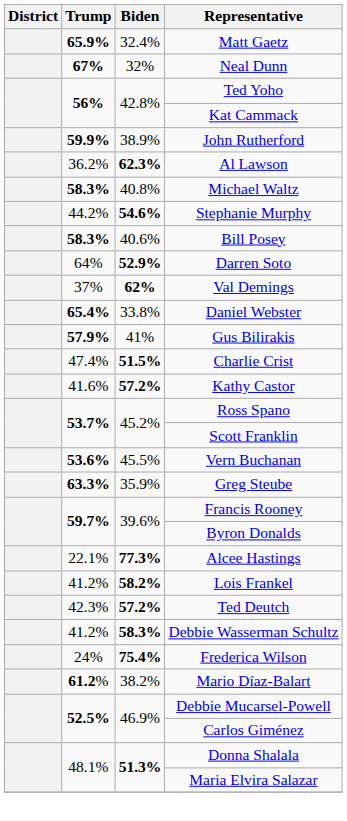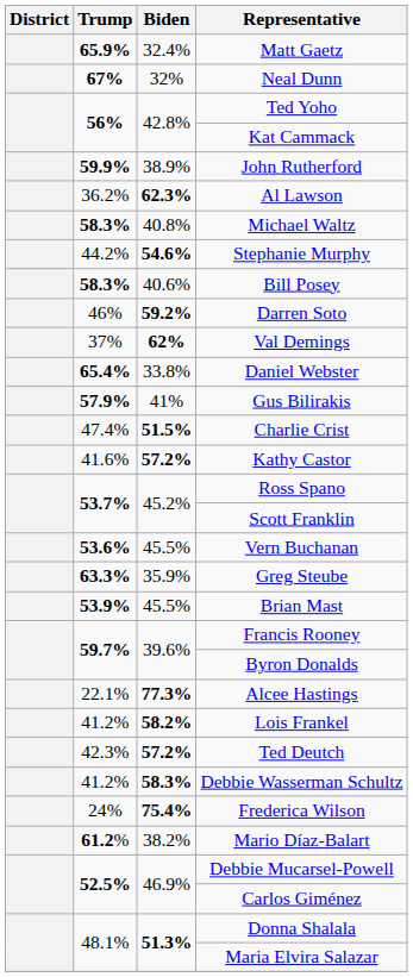Darren Soto | Trump: 64% -> 46%
Darren Soto | Biden: 52.9% -> 59.2%
+ row: 53.9% | 45.5% | Brian Mast
